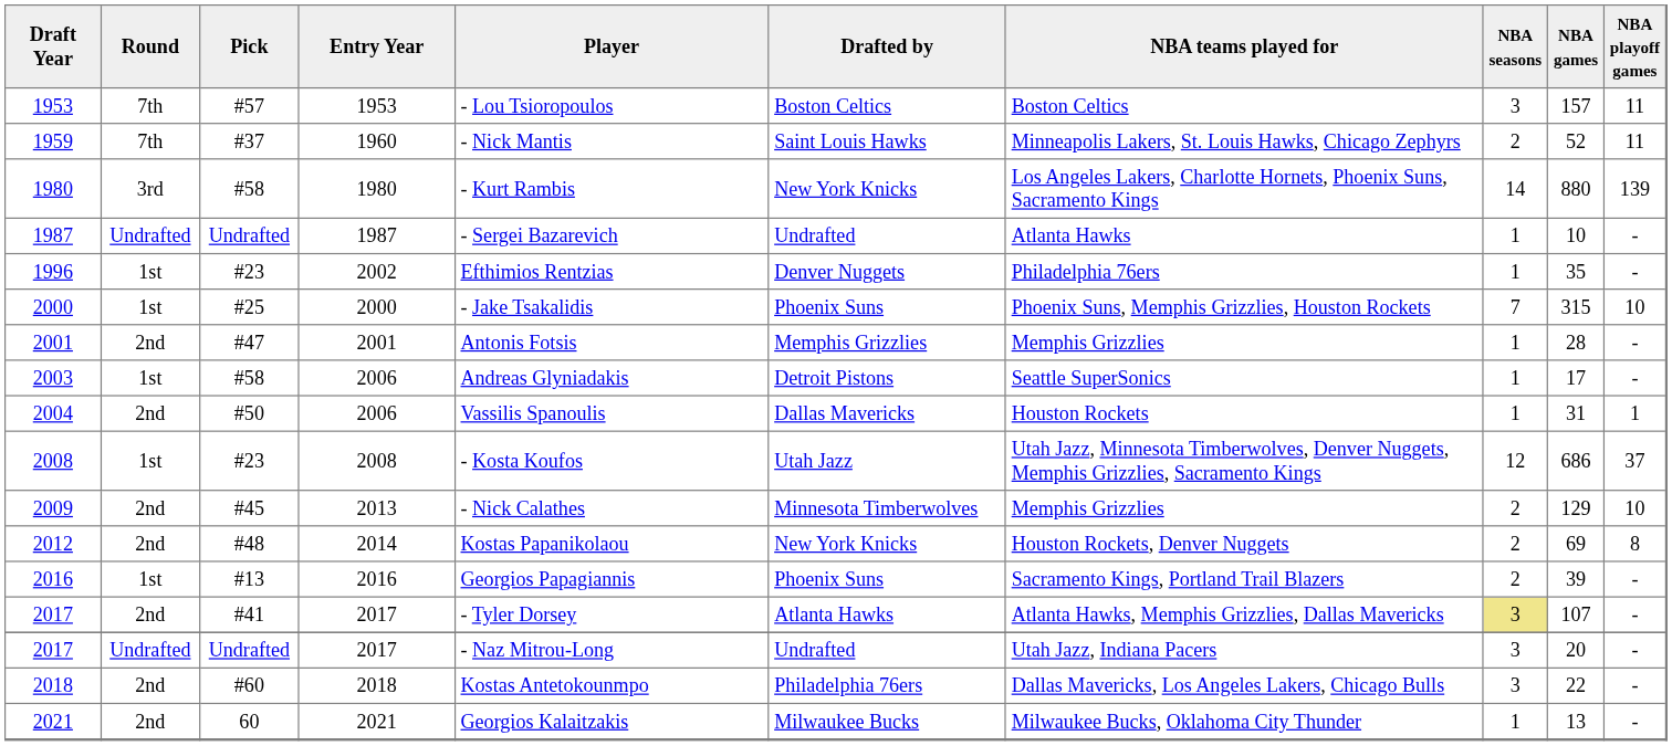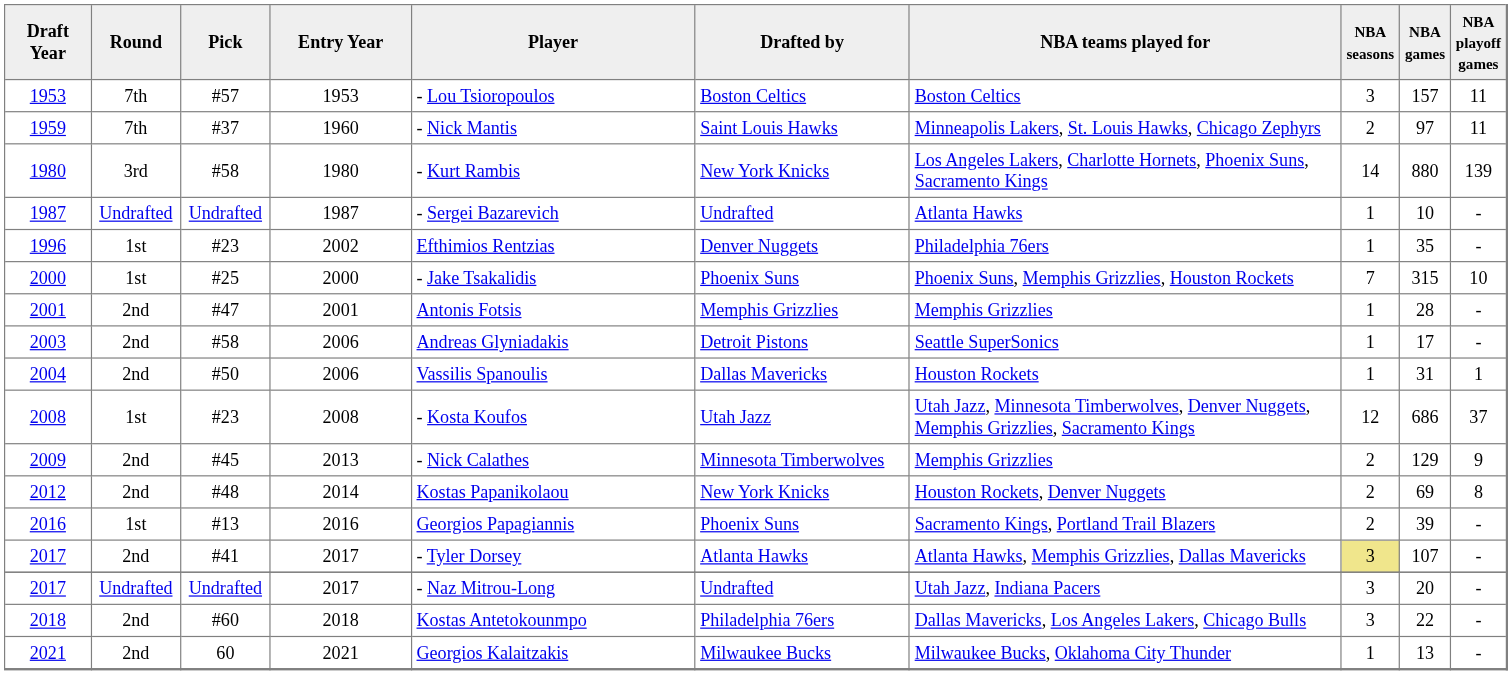1959 | NBA games: 52 -> 97
2003 | Round: 1st -> 2nd
2009 | NBA playoff games: 10 -> 9
